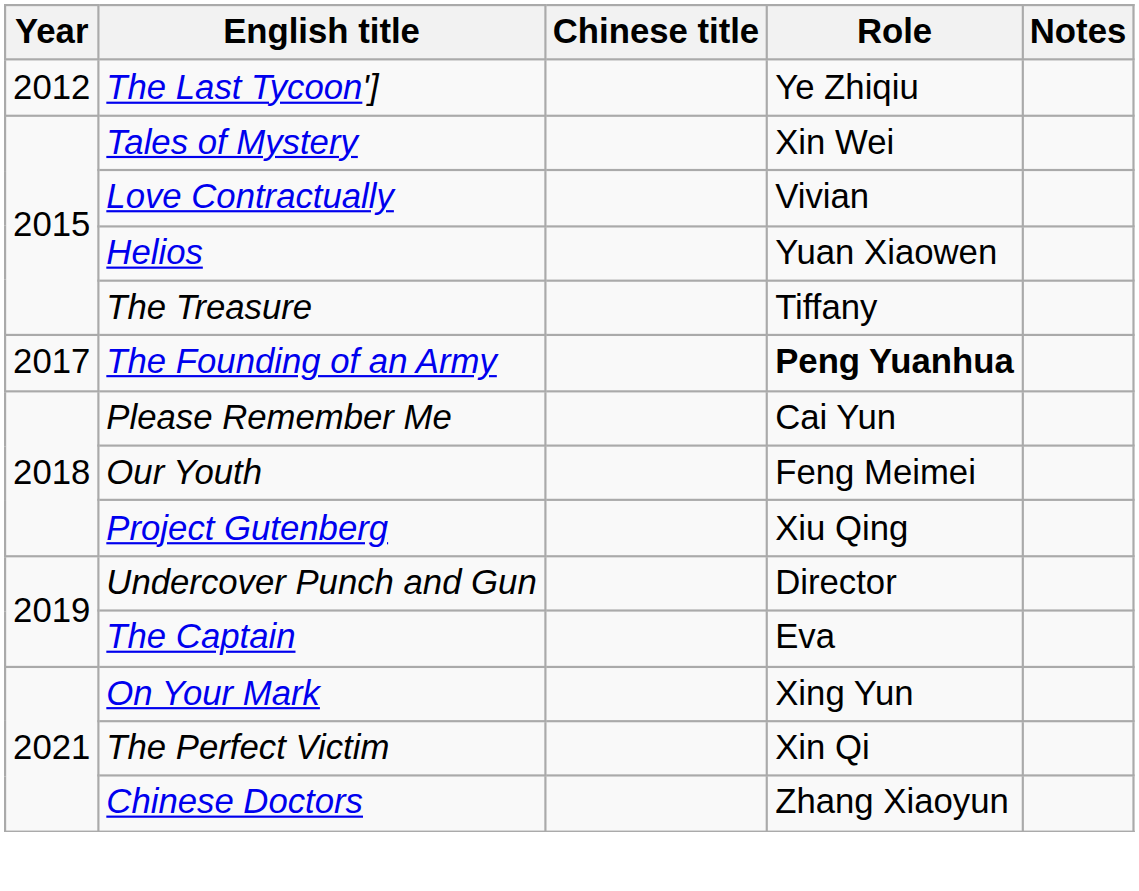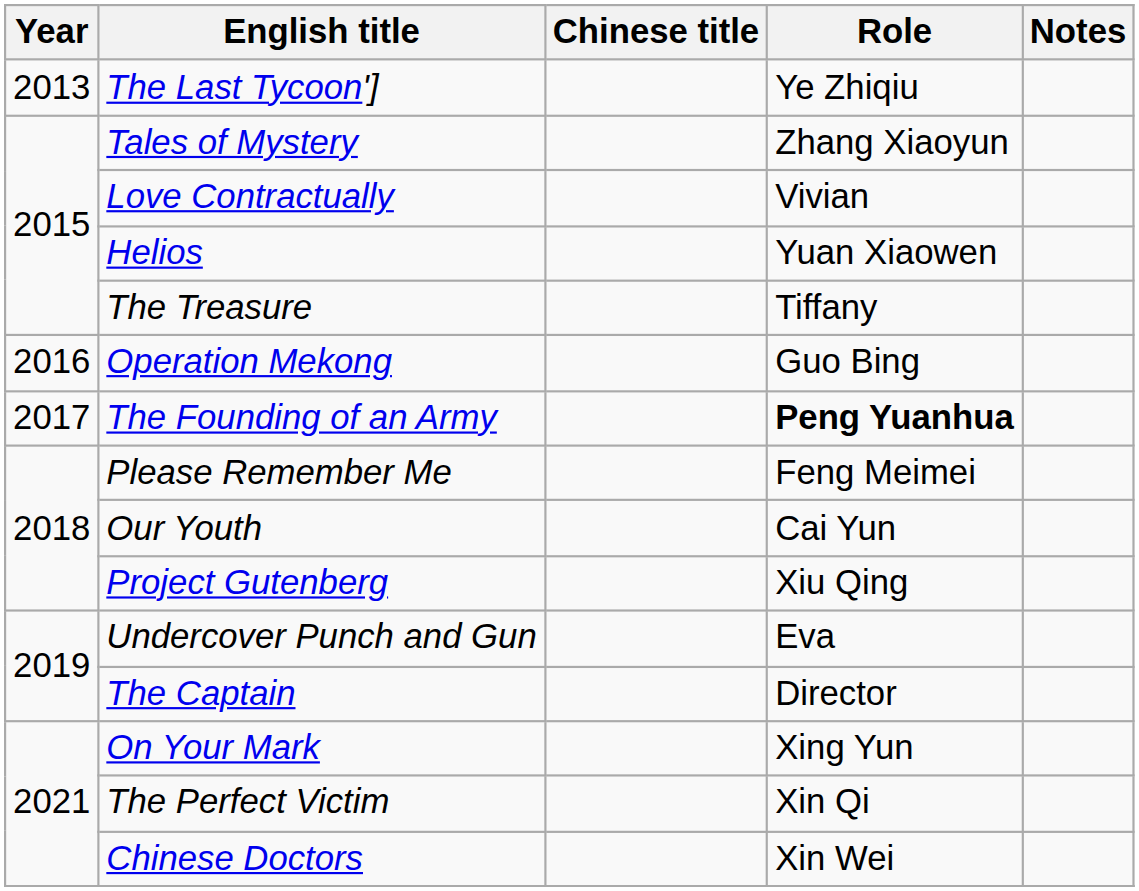The Last Tycoon'] | Year: 2012 -> 2013
Tales of Mystery | Role: Xin Wei -> Zhang Xiaoyun
+ row: 2016 | Operation Mekong | Guo Bing
Please Remember Me | Role: Cai Yun -> Feng Meimei
Our Youth | Role: Feng Meimei -> Cai Yun
Undercover Punch and Gun | Role: Director -> Eva
The Captain | Role: Eva -> Director
Chinese Doctors | Role: Zhang Xiaoyun -> Xin Wei
